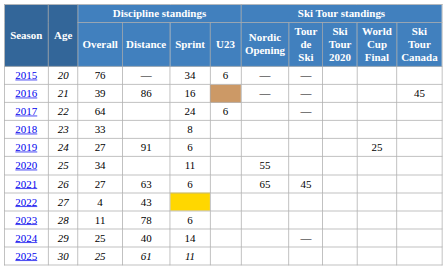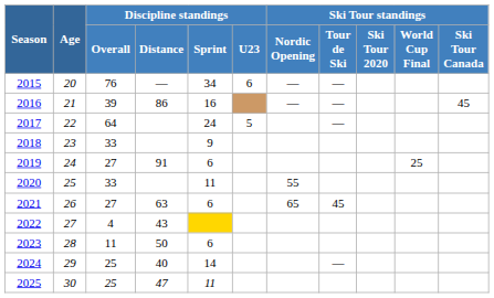2017 | Discipline standings / U23: 6 -> 5
2018 | Discipline standings / Sprint: 8 -> 9
2020 | Discipline standings / Overall: 34 -> 33
2023 | Discipline standings / Distance: 78 -> 50
2025 | Discipline standings / Distance: 61 -> 47
